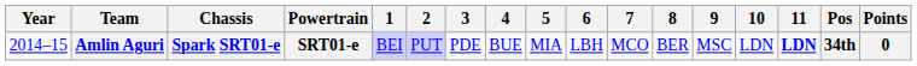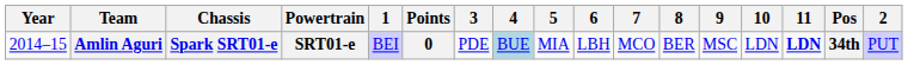columns swapped: 2 <-> Points
Amlin Aguri | 4: no background -> lightblue background
